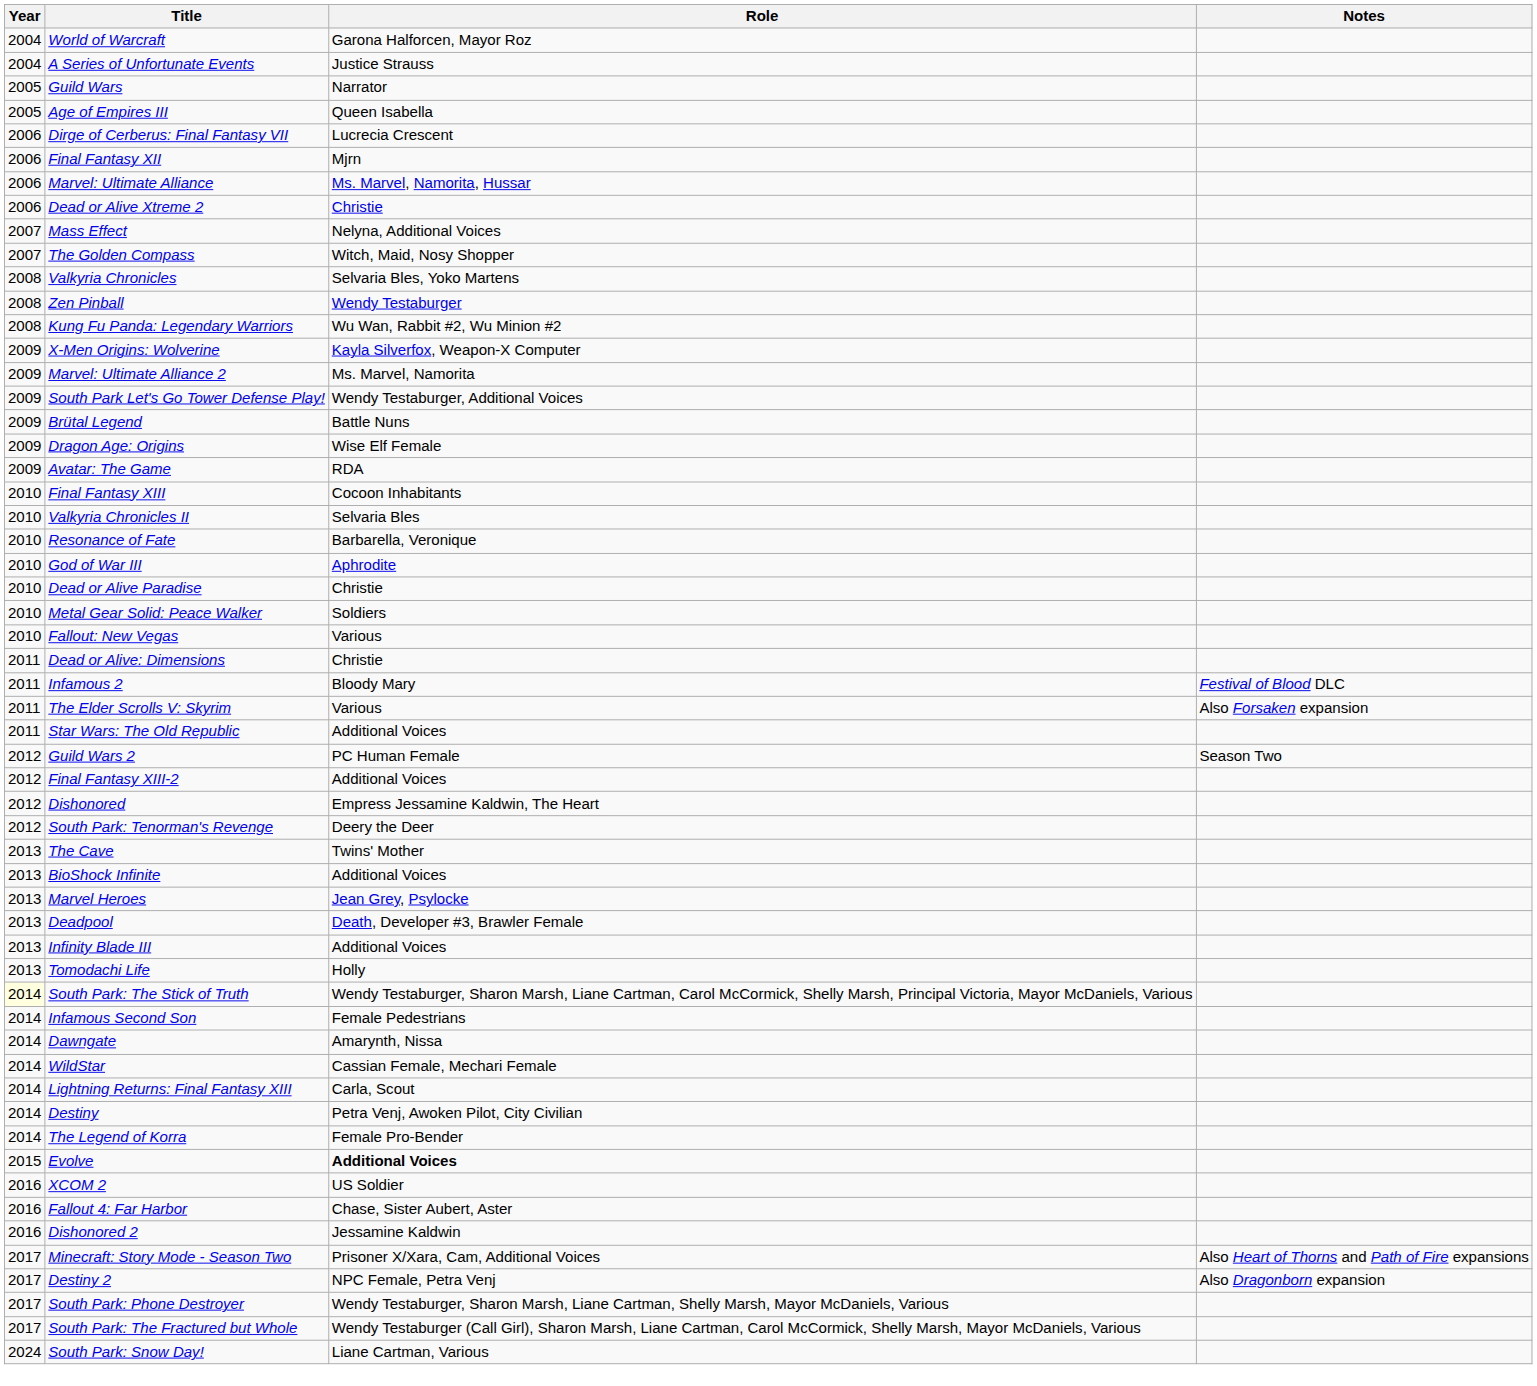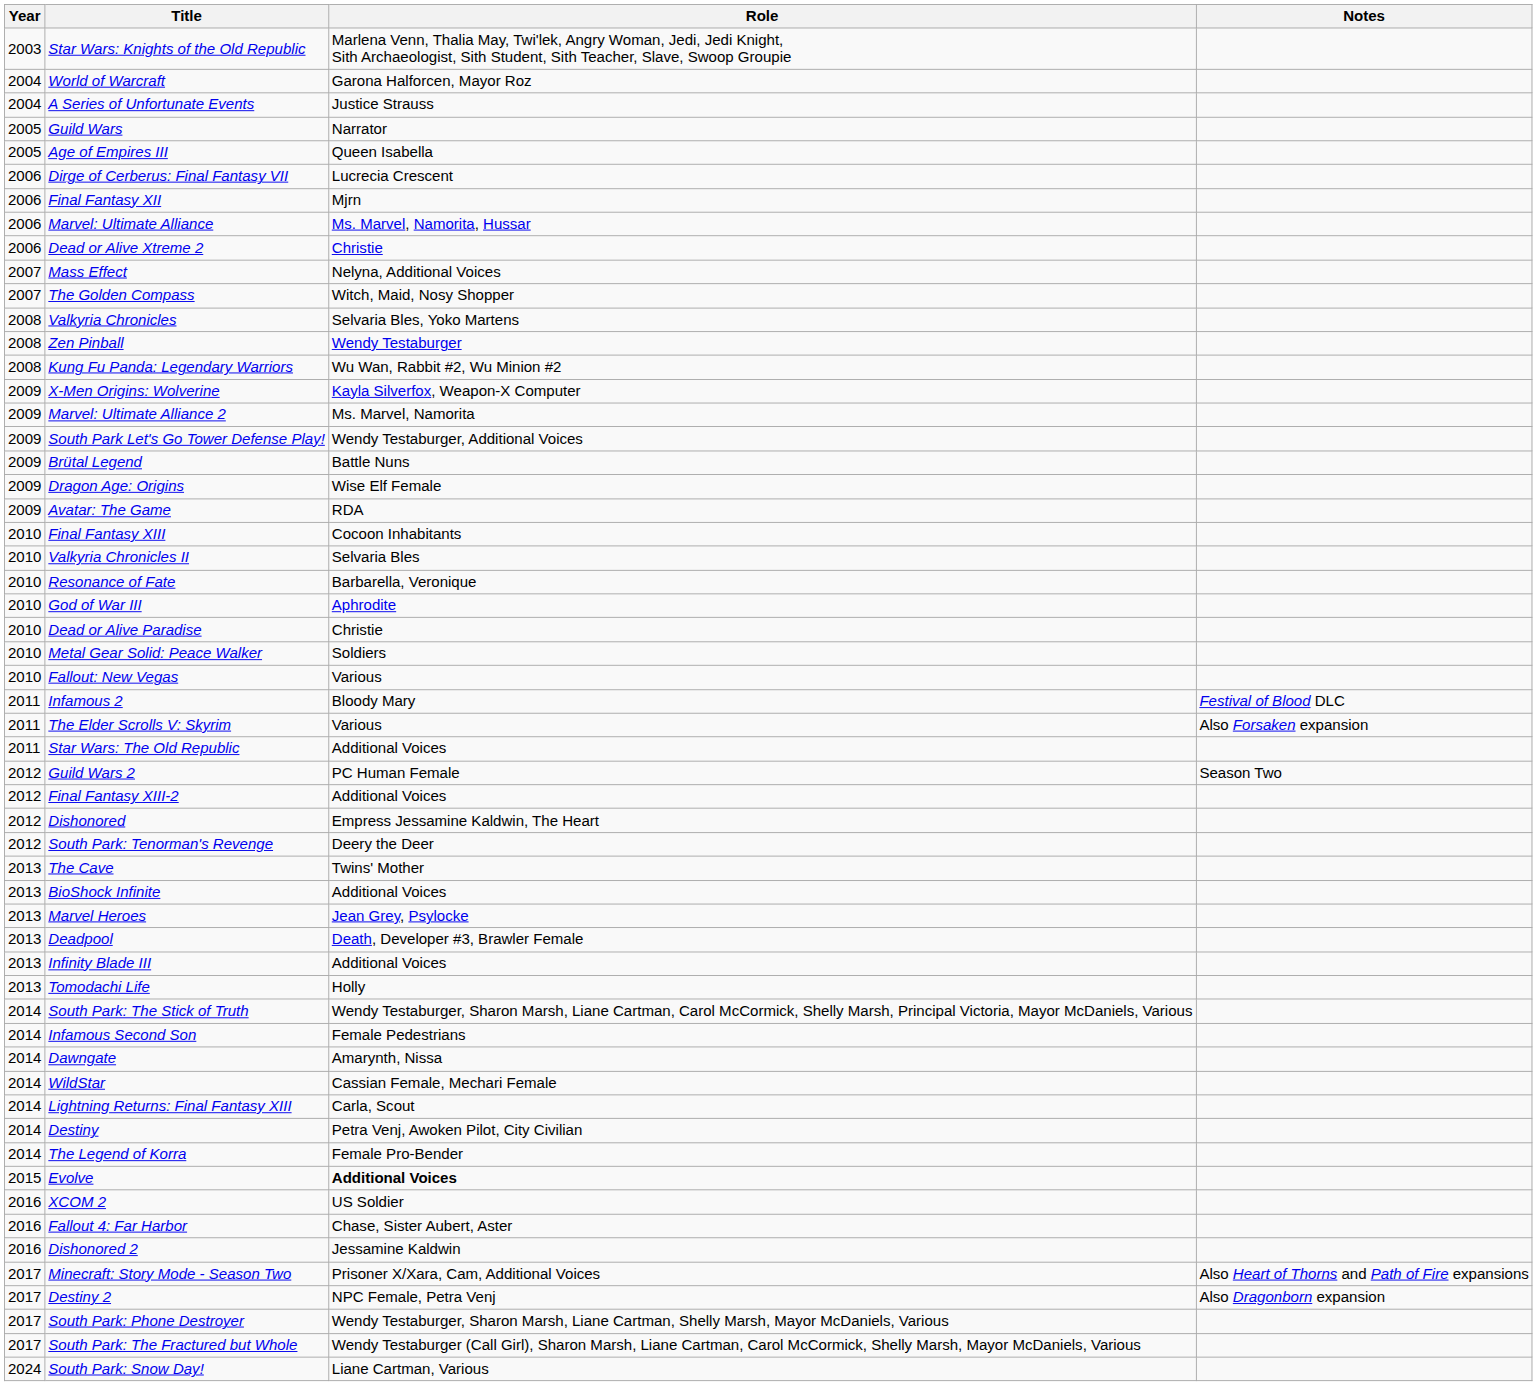+ row: 2003 | Star Wars: Knights of the Old Republic | Marlena Venn, Thalia May, Twi'lek, Angry Woman, Jedi, Jedi Knight, Sith Archaeologist, Sith Student, Sith Teacher, Slave, Swoop Groupie
- row: 2011 | Dead or Alive: Dimensions | Christie
South Park: The Stick of Truth | Year: lightyellow background -> no background
